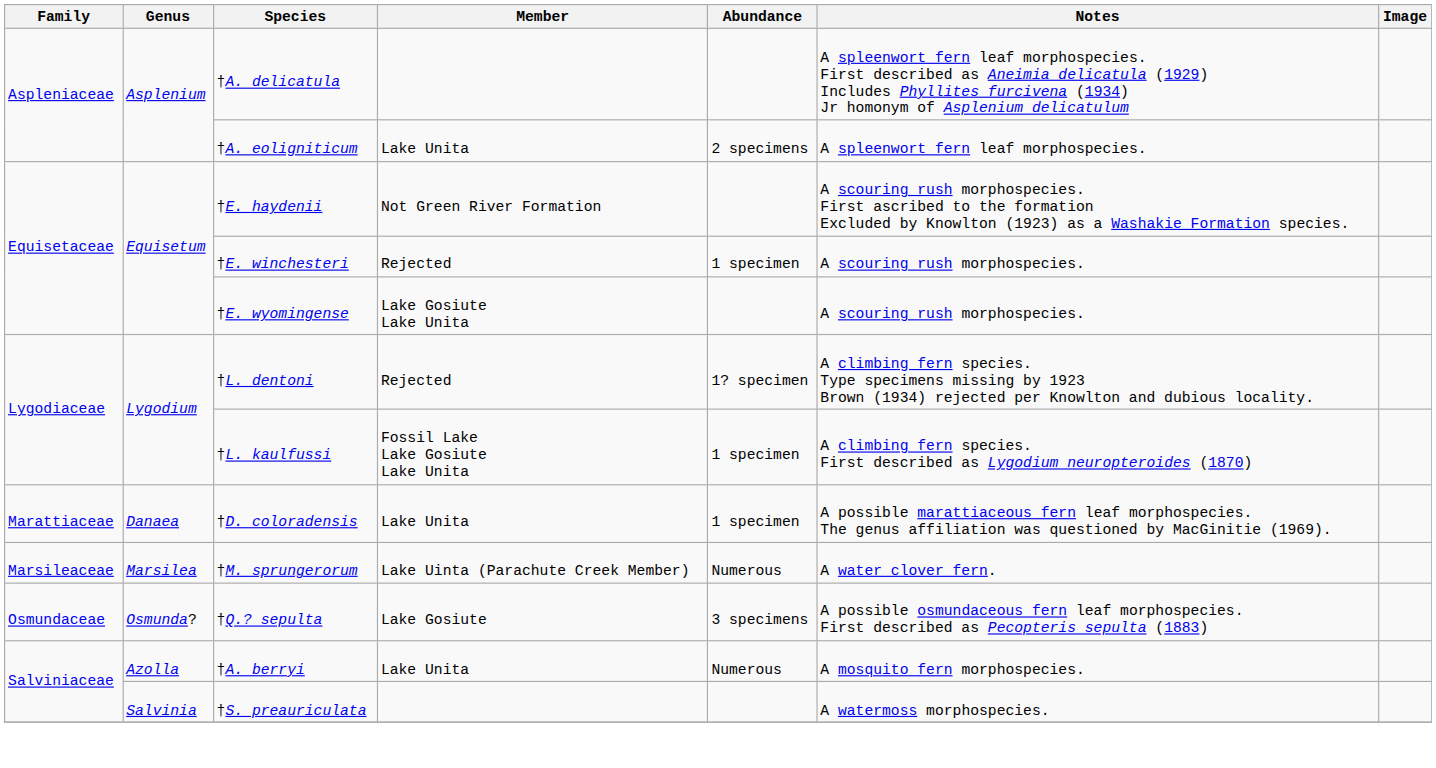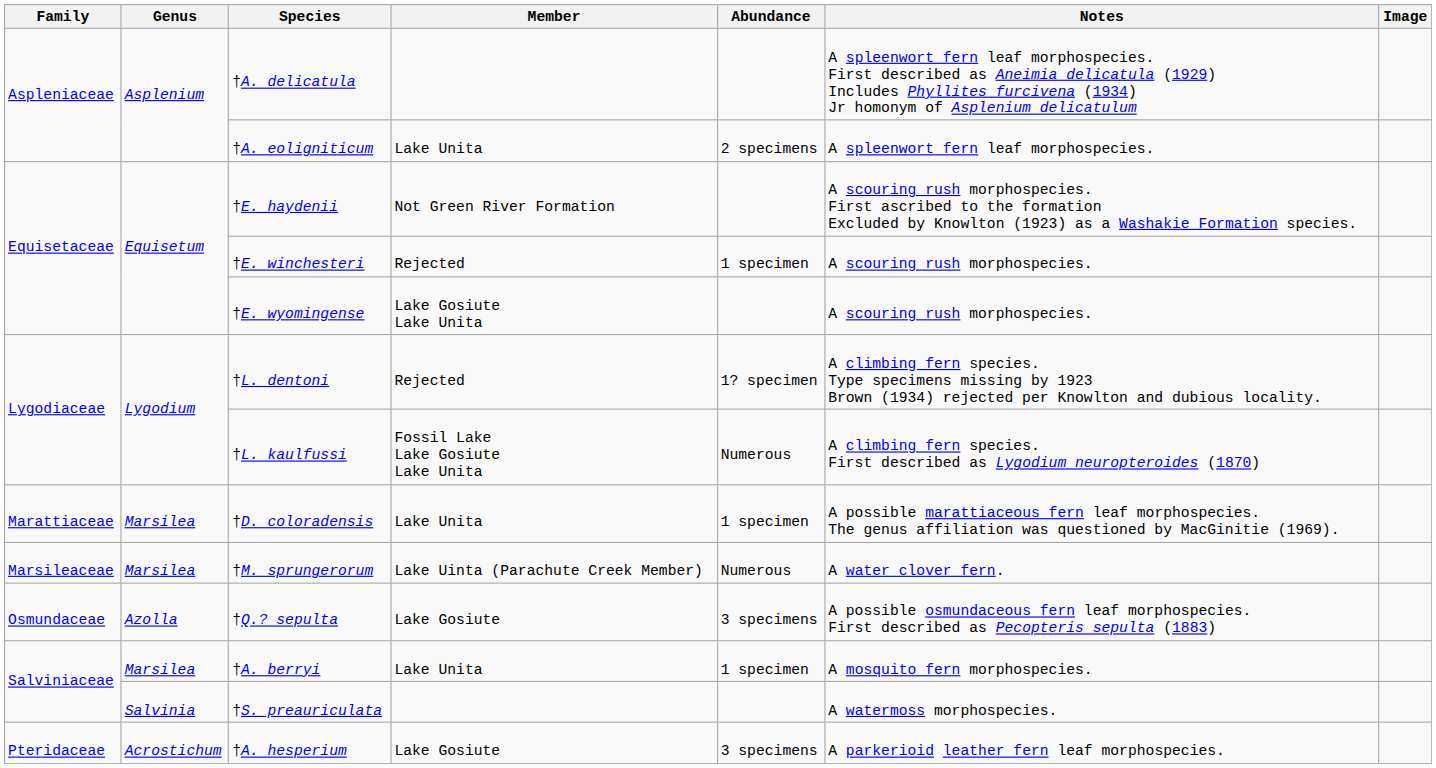†L. kaulfussi | Abundance: 1 specimen -> Numerous
†D. coloradensis | Genus: Danaea -> Marsilea
†Q.? sepulta | Genus: Osmunda? -> Azolla
†A. berryi | Genus: Azolla -> Marsilea
†A. berryi | Abundance: Numerous -> 1 specimen
+ row: Pteridaceae | Acrostichum | †A. hesperium | Lake Gosiute | 3 specimens | A parkerioid leather fern leaf morphospecies.
